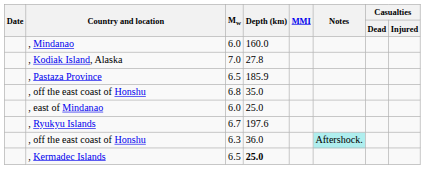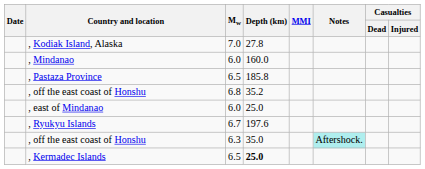rows swapped: , Kodiak Island, Alaska <-> , Mindanao
, Pastaza Province | Depth (km): 185.9 -> 185.8
, off the east coast of Honshu / 6.8 | Depth (km): 35.0 -> 35.2
, off the east coast of Honshu / 6.3 | Depth (km): 36.0 -> 35.0
